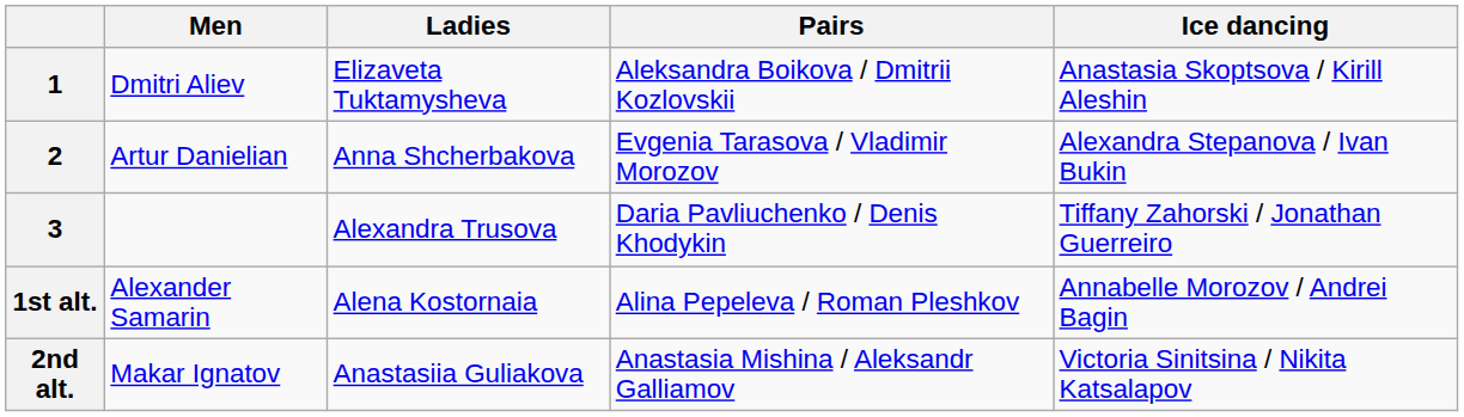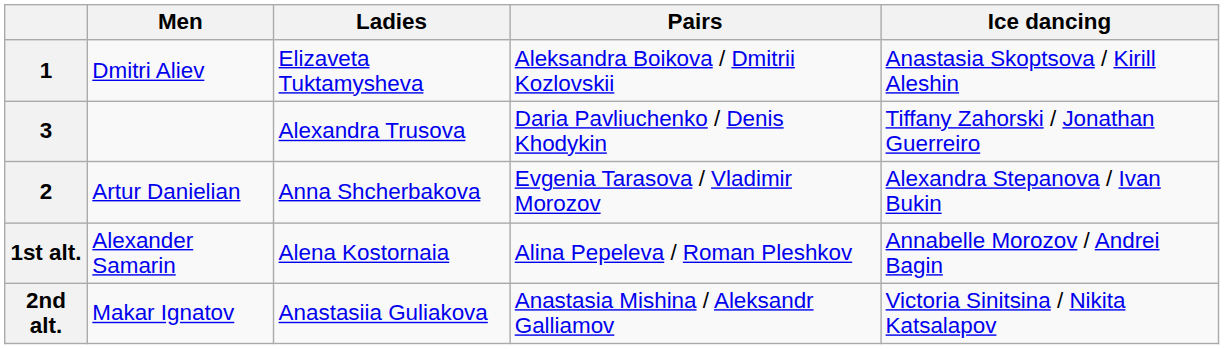rows swapped: 2 <-> 3
